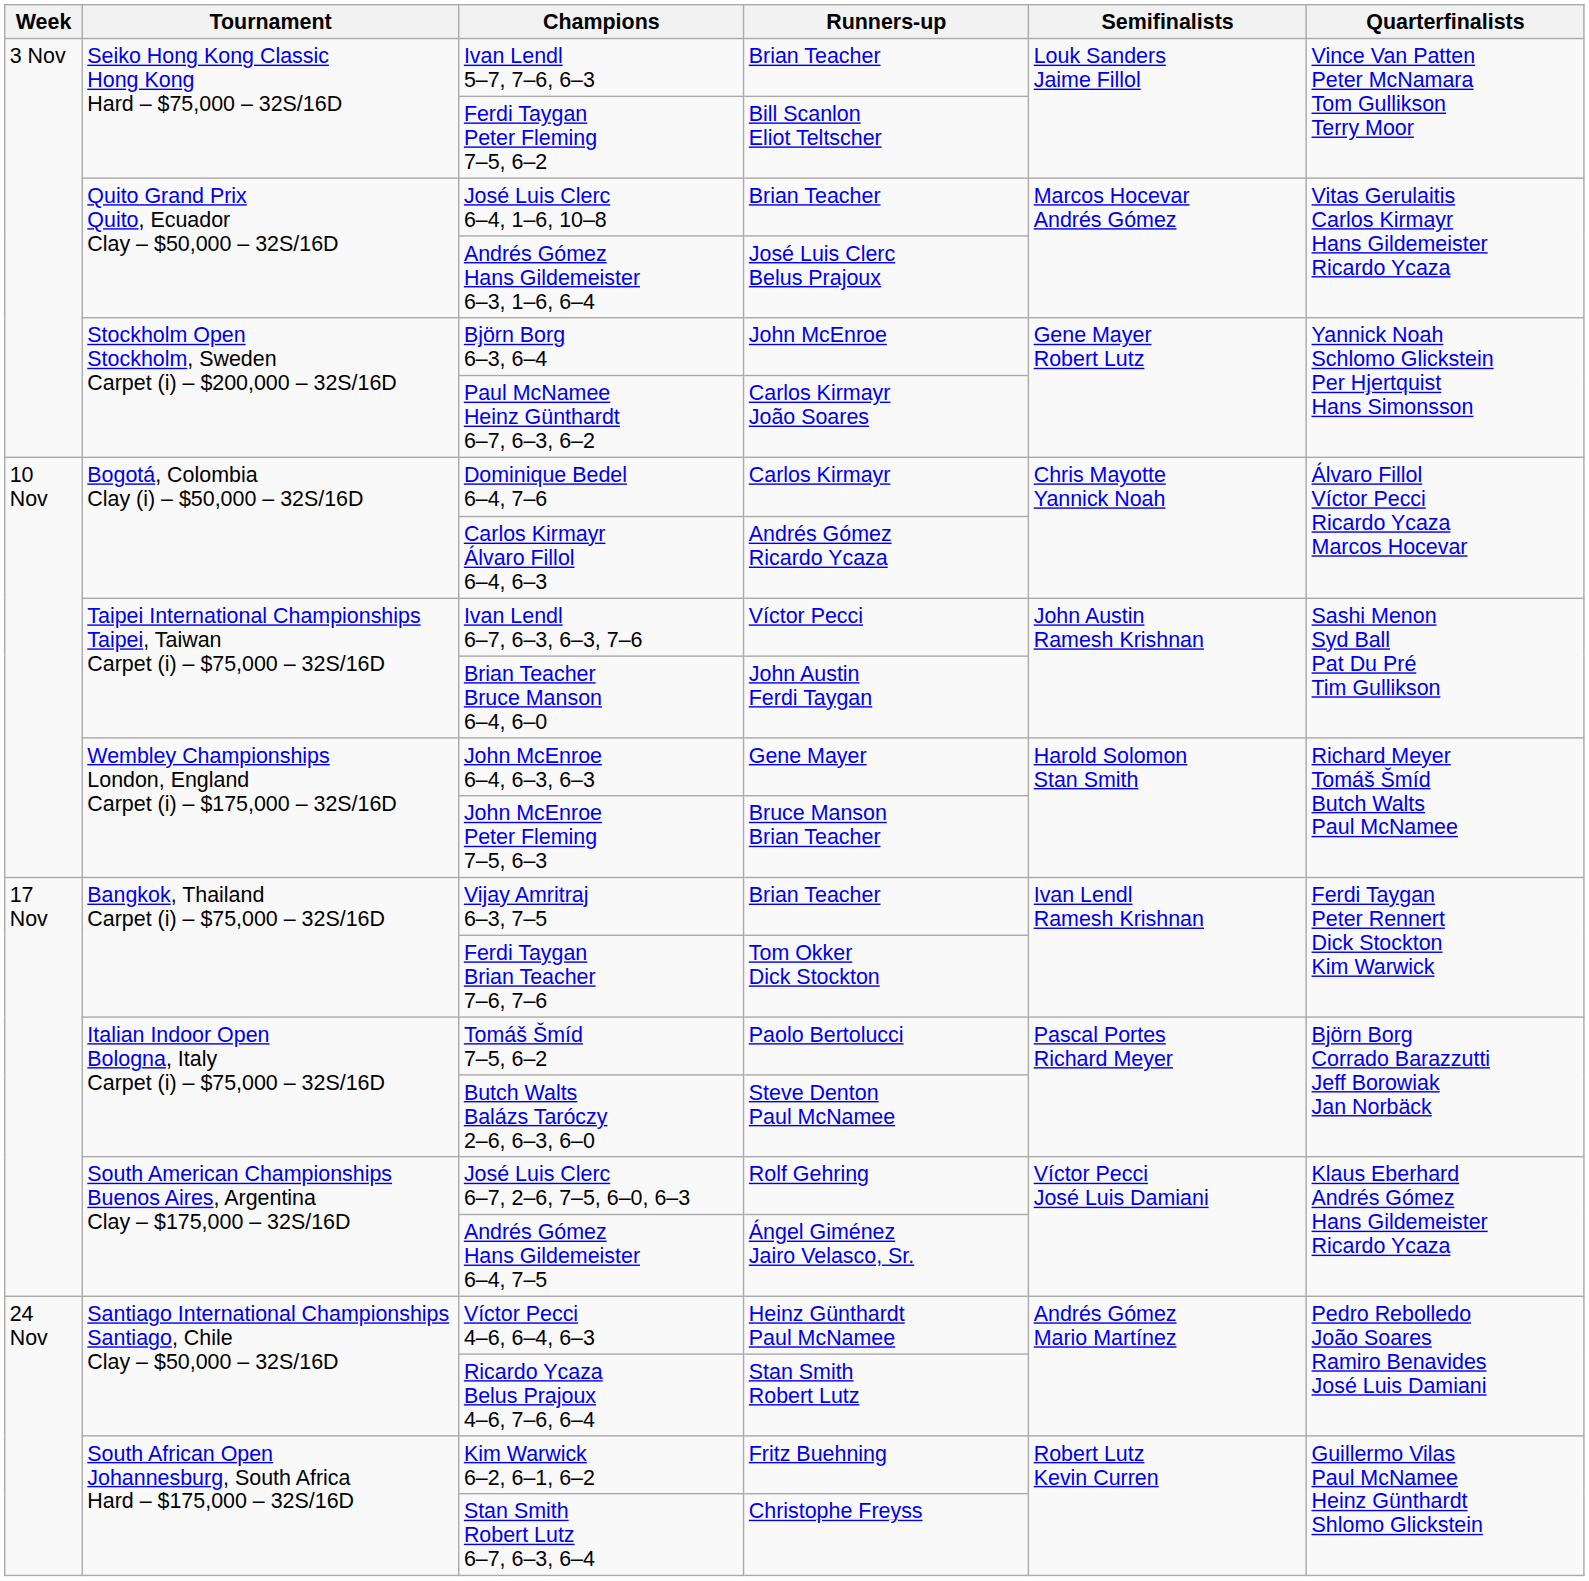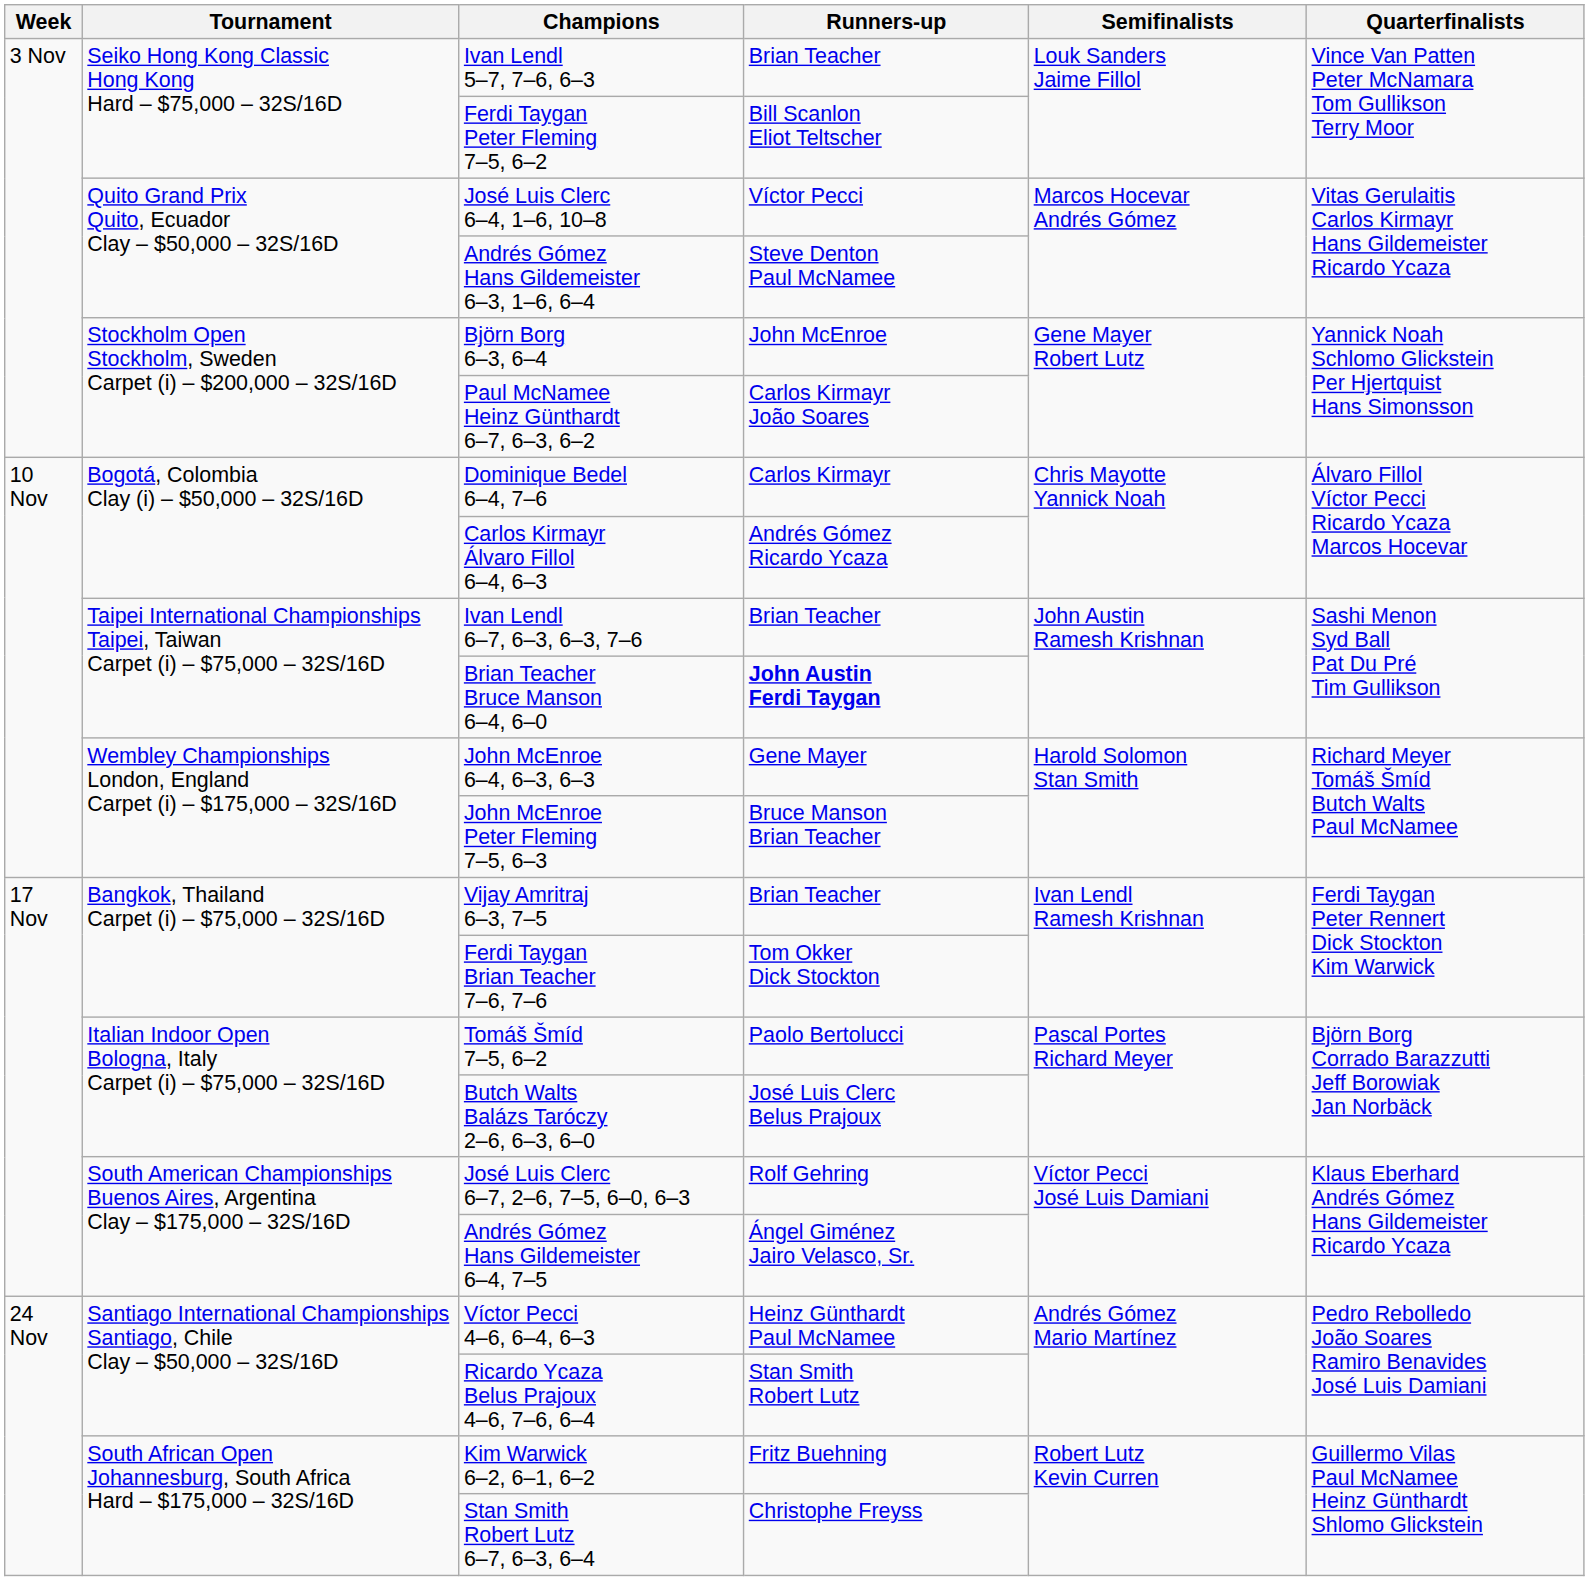José Luis Clerc 6–4, 1–6, 10–8 | Runners-up: Brian Teacher -> Víctor Pecci
Andrés Gómez Hans Gildemeister 6–3, 1–6, 6–4 | Runners-up: José Luis Clerc Belus Prajoux -> Steve Denton Paul McNamee
Ivan Lendl 6–7, 6–3, 6–3, 7–6 | Runners-up: Víctor Pecci -> Brian Teacher
Brian Teacher Bruce Manson 6–4, 6–0 | Runners-up: normal -> bold
Butch Walts Balázs Taróczy 2–6, 6–3, 6–0 | Runners-up: Steve Denton Paul McNamee -> José Luis Clerc Belus Prajoux
